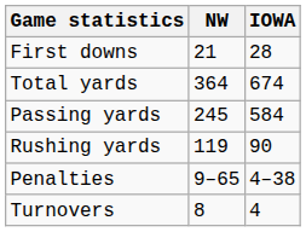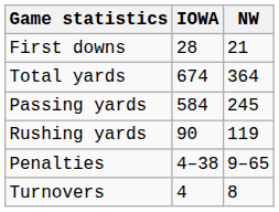columns swapped: IOWA <-> NW
